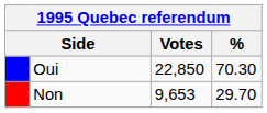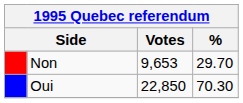rows swapped: Oui <-> Non
